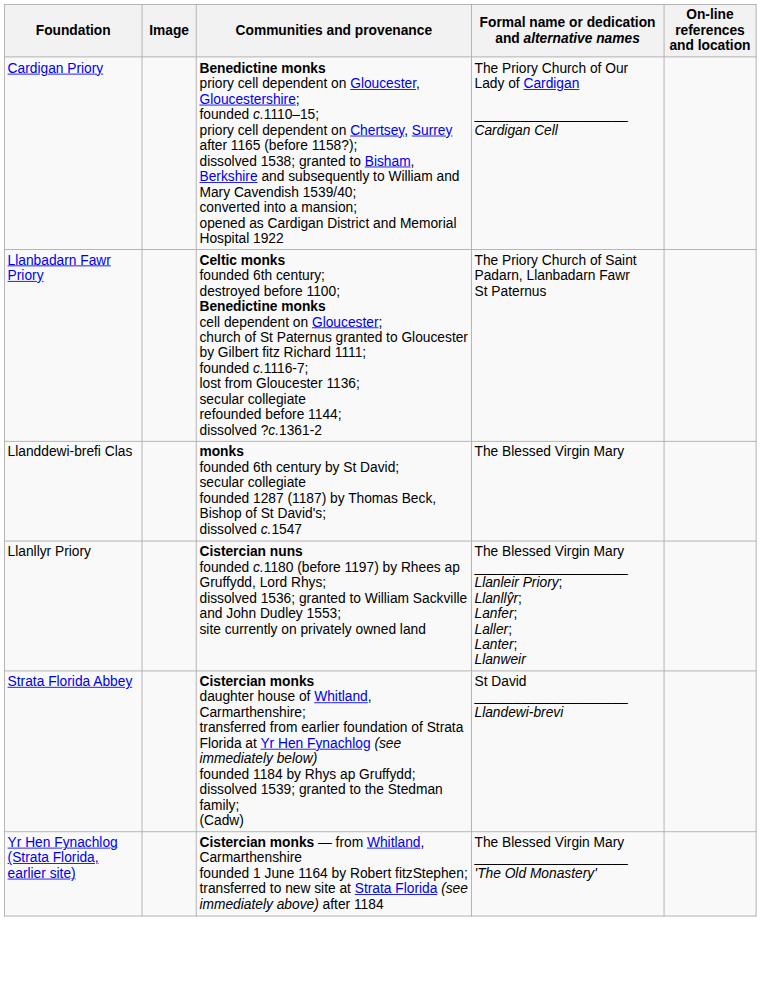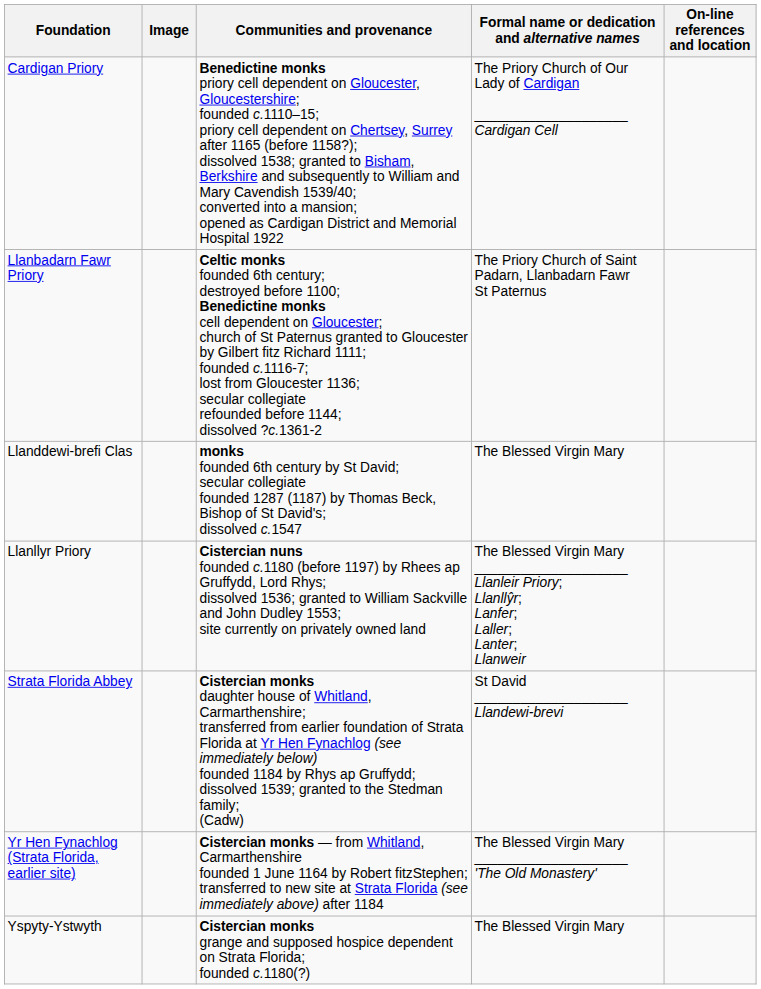+ row: Yspyty-Ystwyth | Cistercian monks grange and supposed hospice dependent on Strata Florida; founded c.1180(?) | The Blessed Virgin Mary
